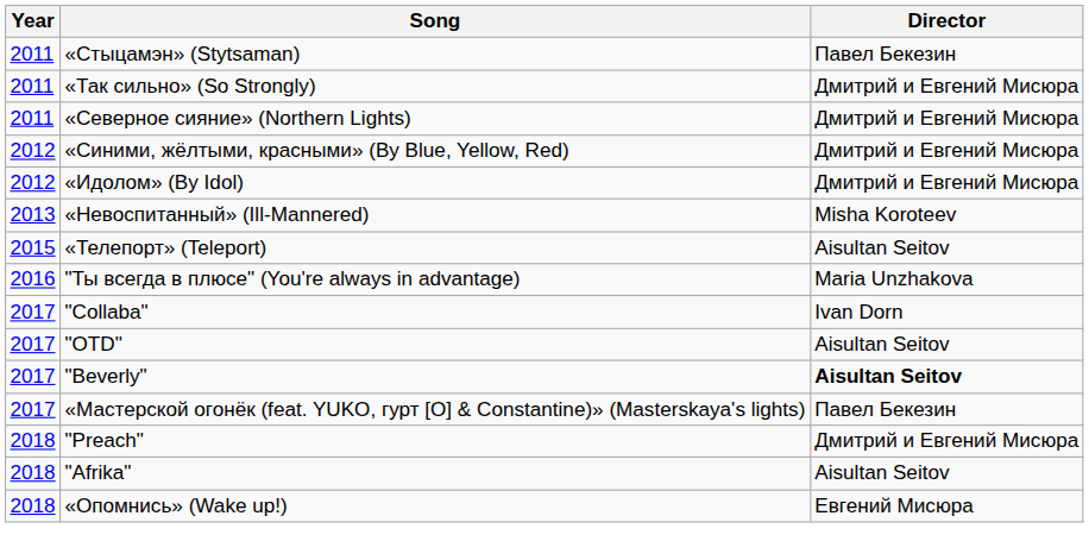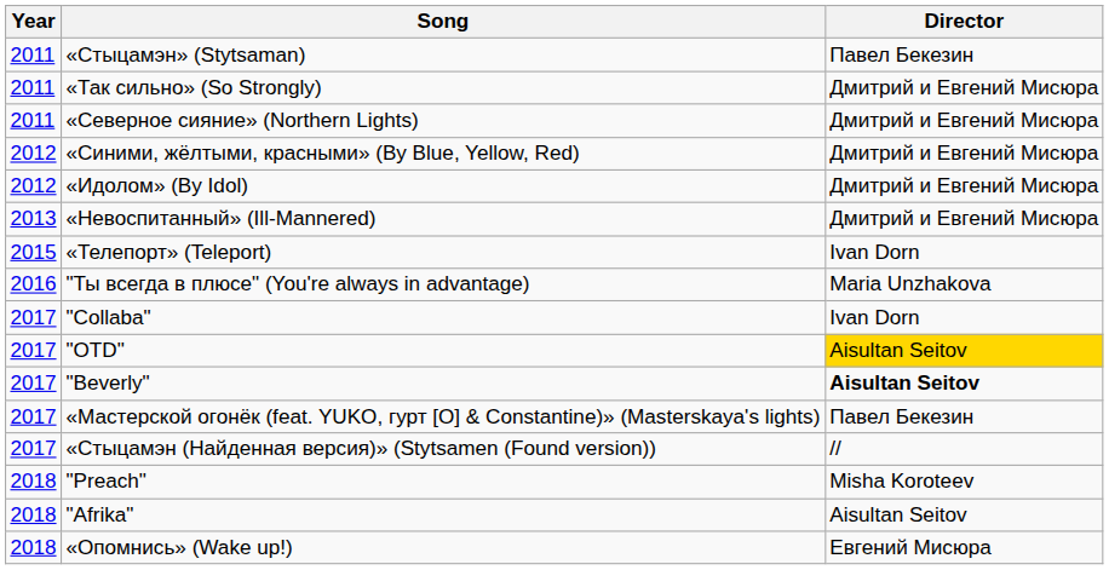«Невоспитанный» (Ill-Mannered) | Director: Misha Koroteev -> Дмитрий и Евгений Мисюра
«Телепорт» (Teleport) | Director: Aisultan Seitov -> Ivan Dorn
"OTD" | Director: no background -> gold background
+ row: 2017 | «Стыцамэн (Найденная версия)» (Stytsamen (Found version)) | //
"Preach" | Director: Дмитрий и Евгений Мисюра -> Misha Koroteev
